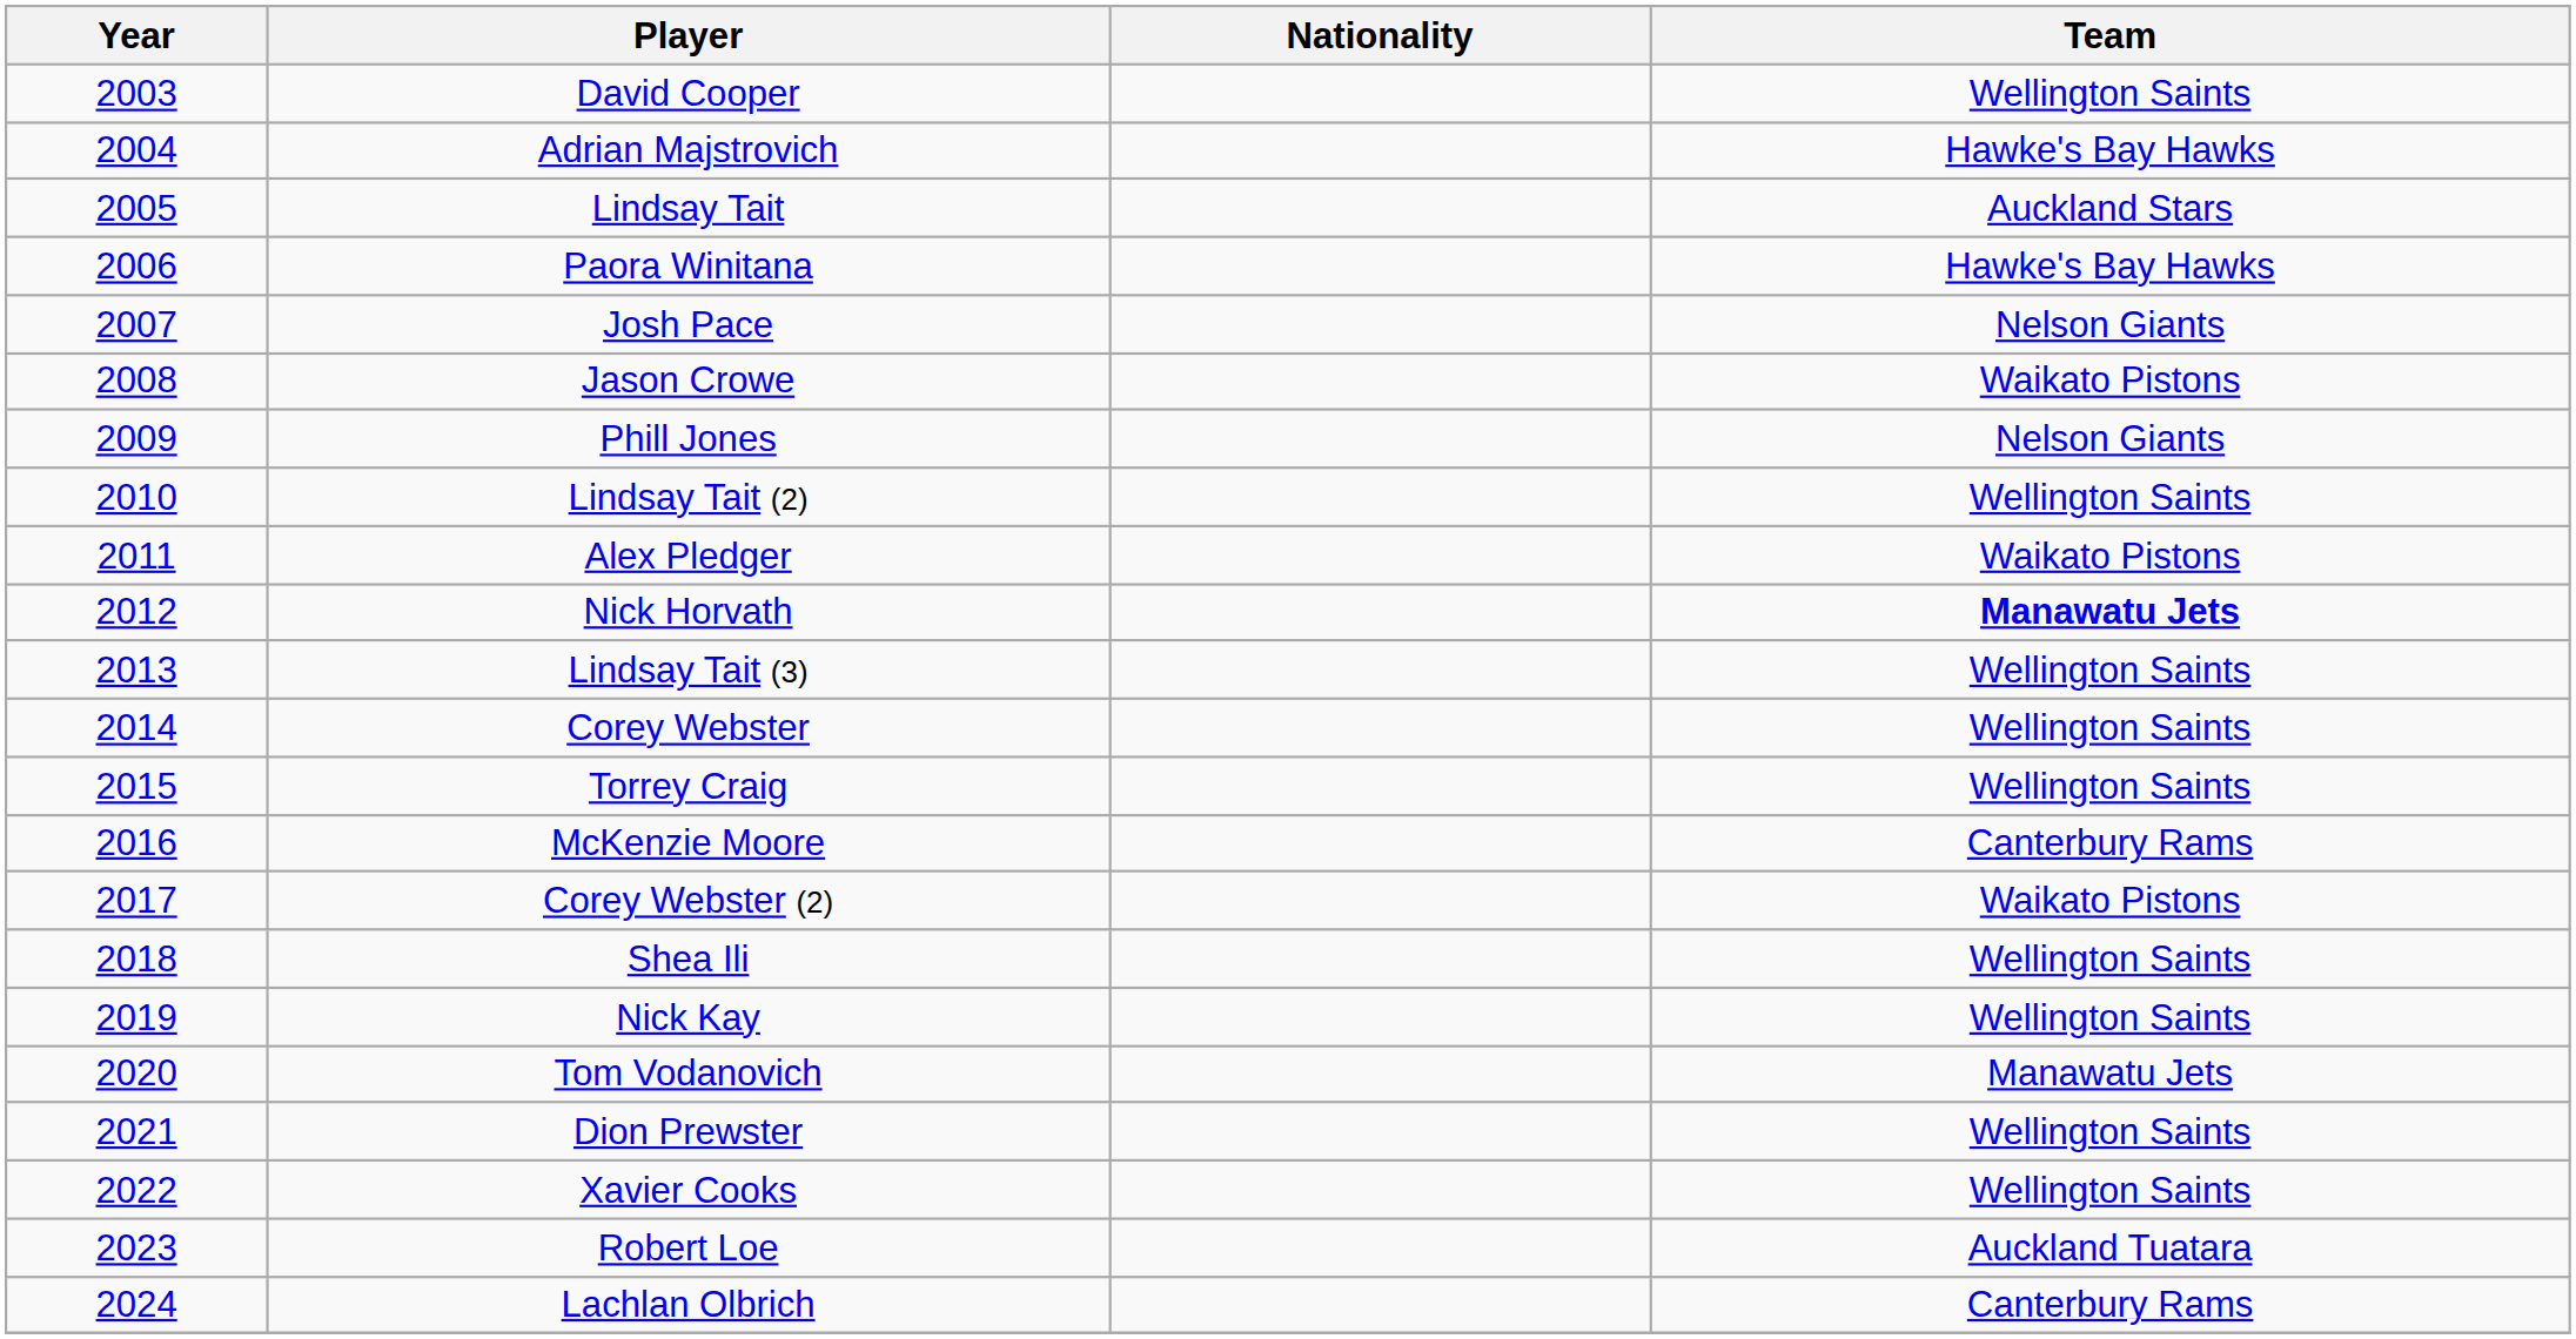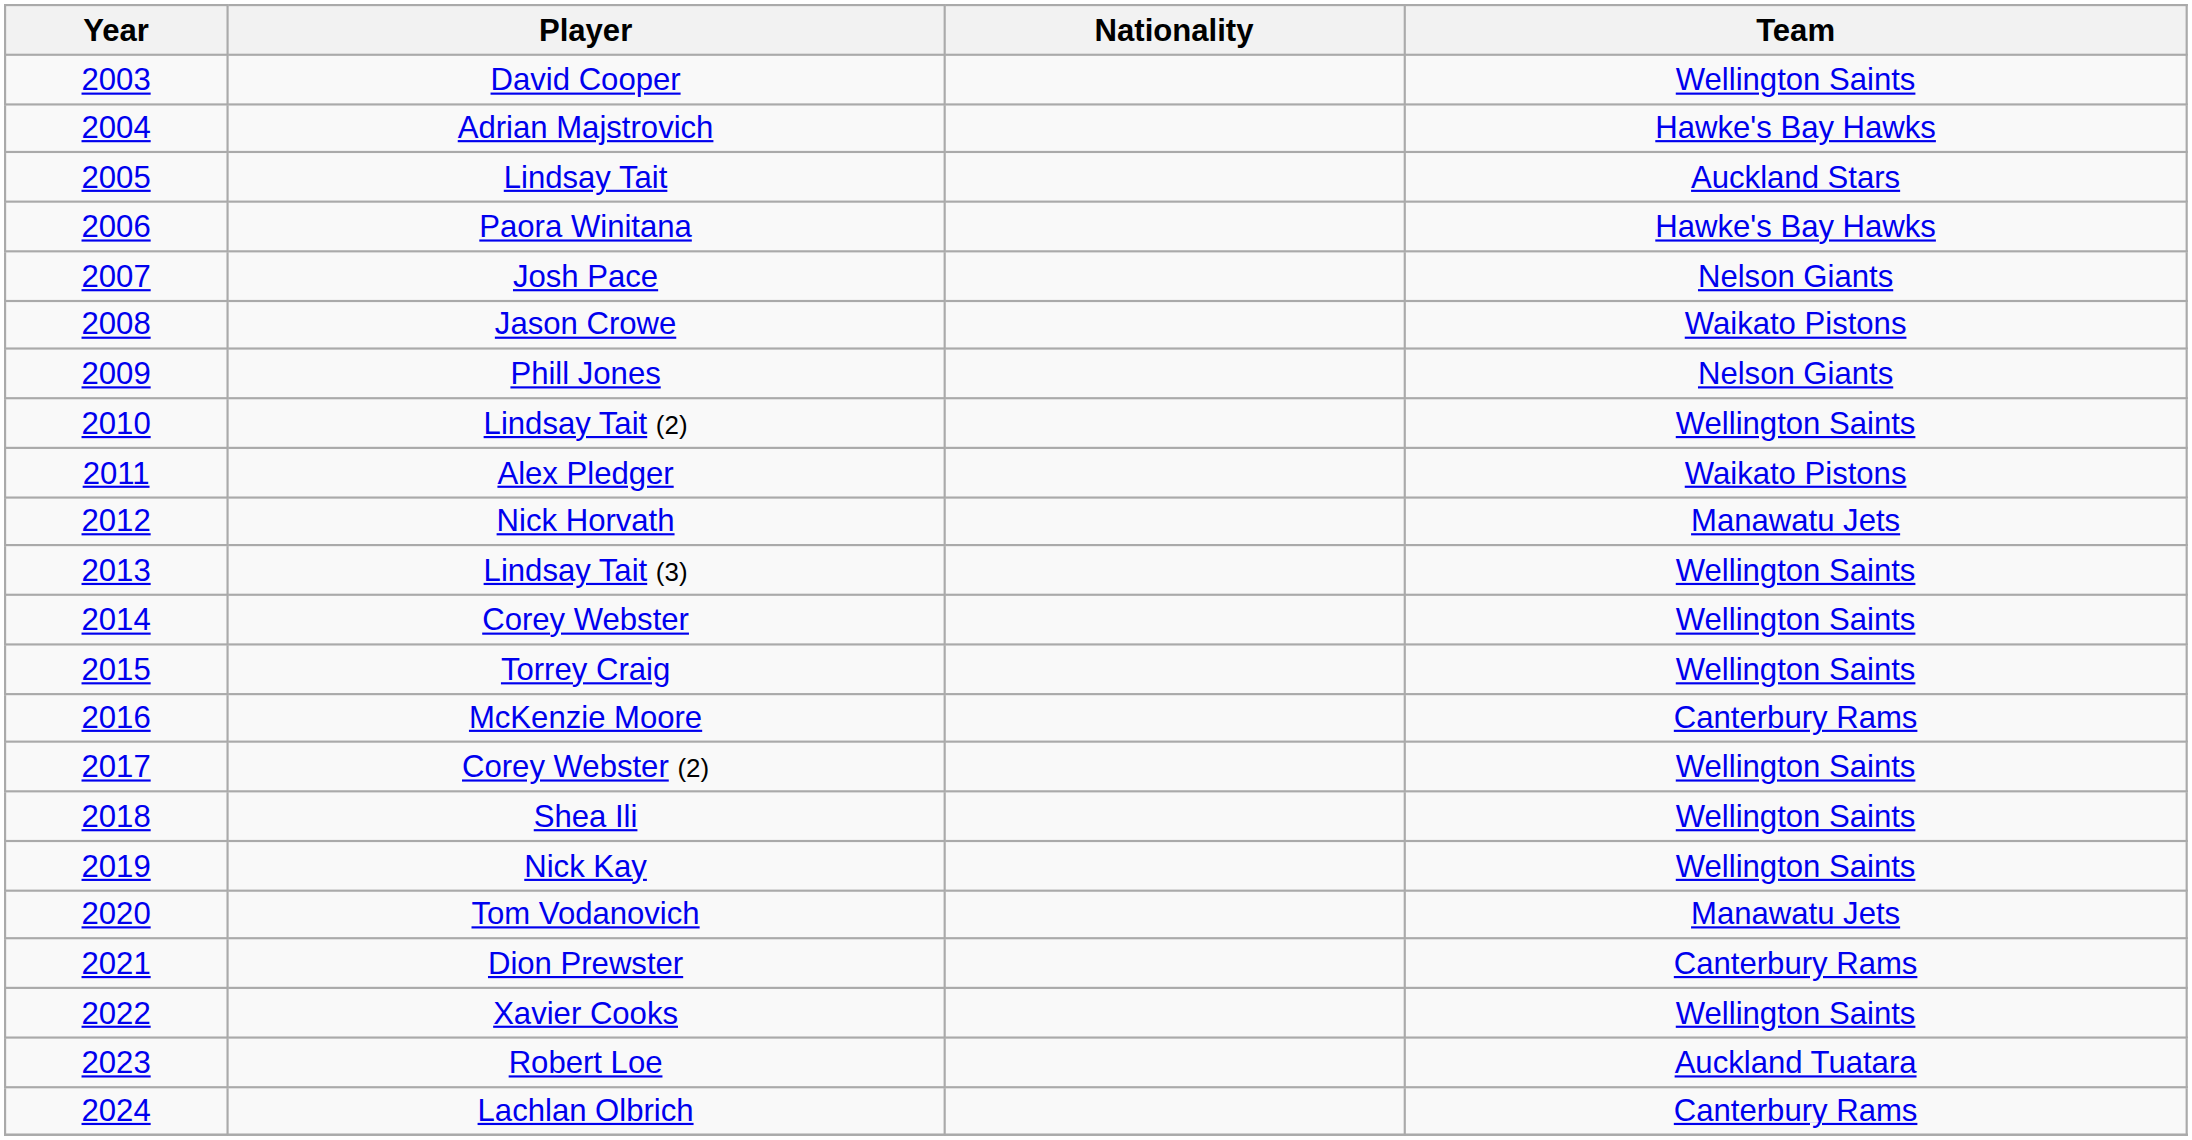Nick Horvath | Team: bold -> normal
Corey Webster (2) | Team: Waikato Pistons -> Wellington Saints
Dion Prewster | Team: Wellington Saints -> Canterbury Rams
